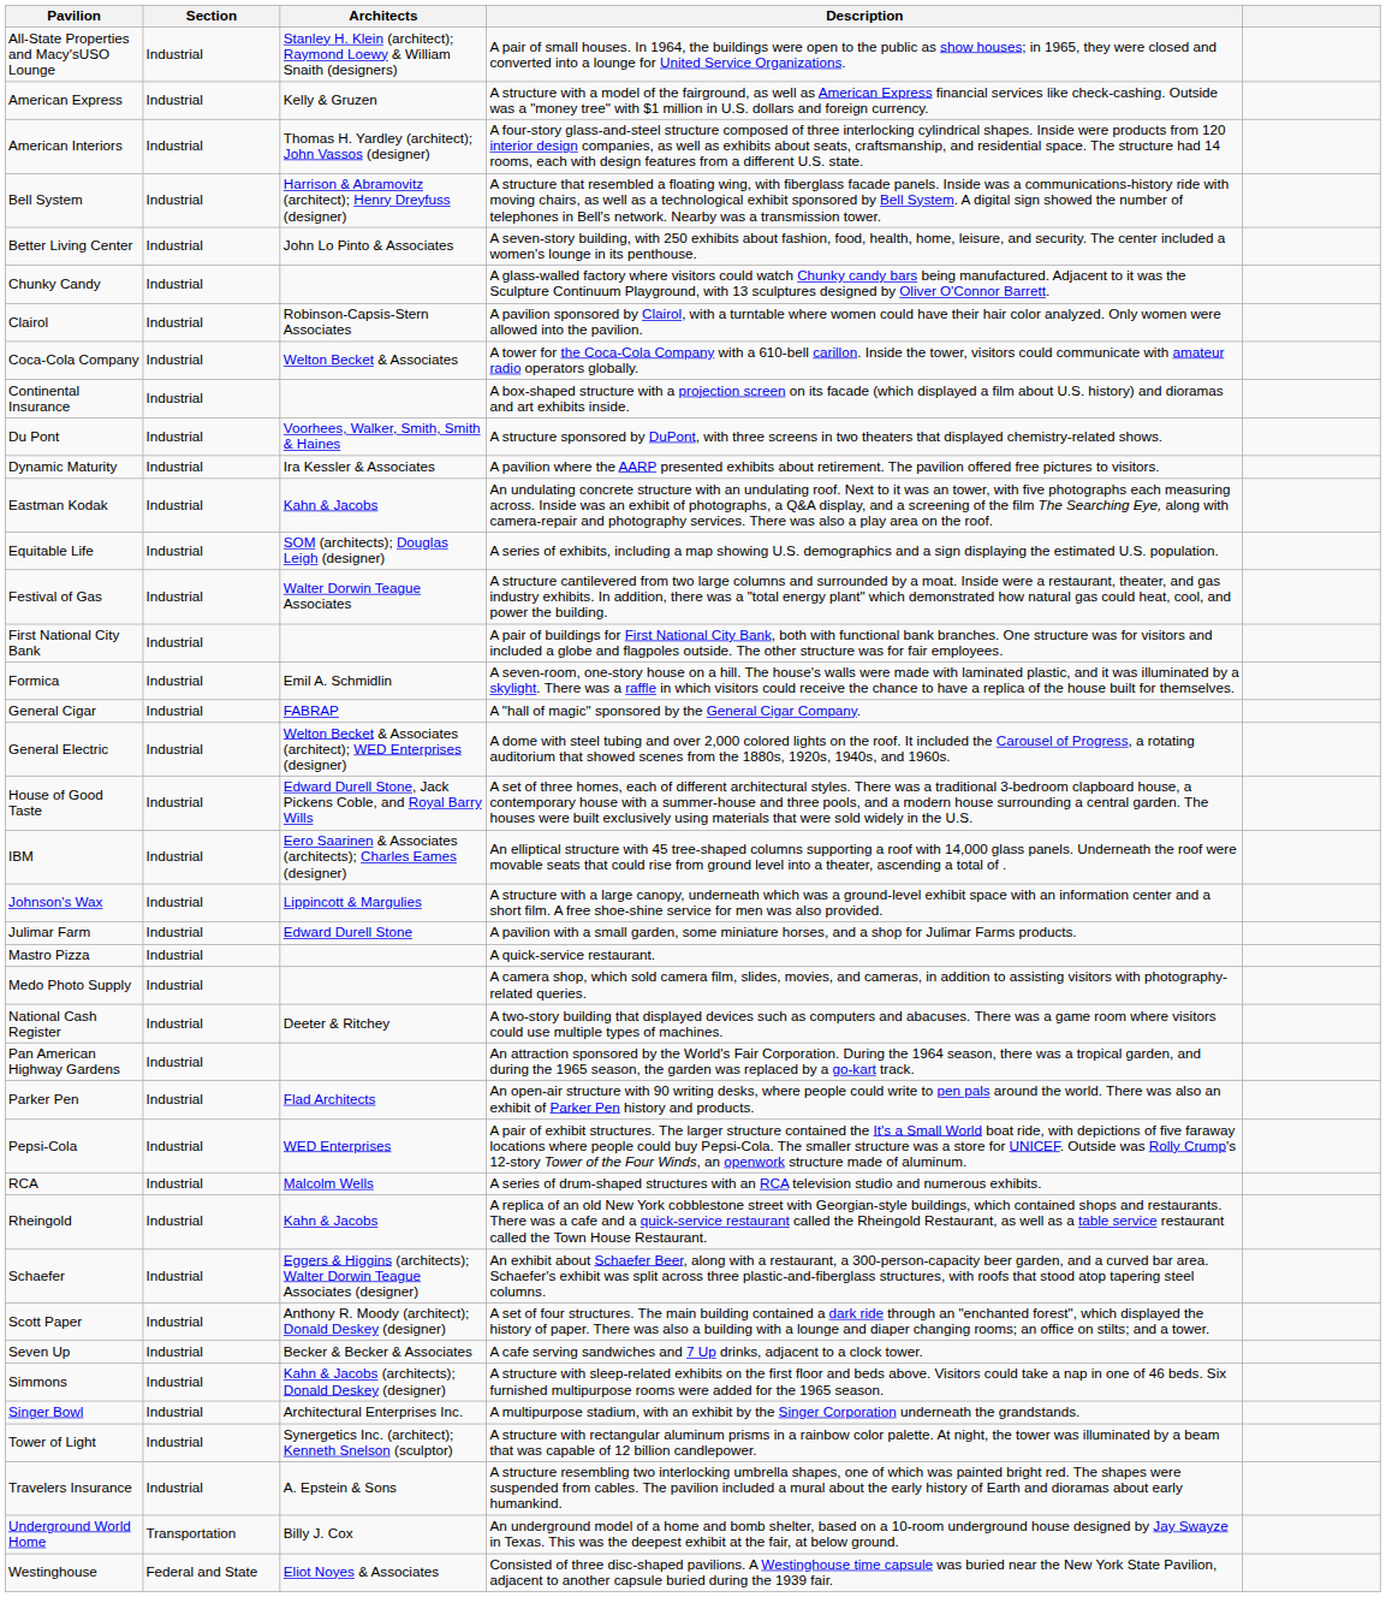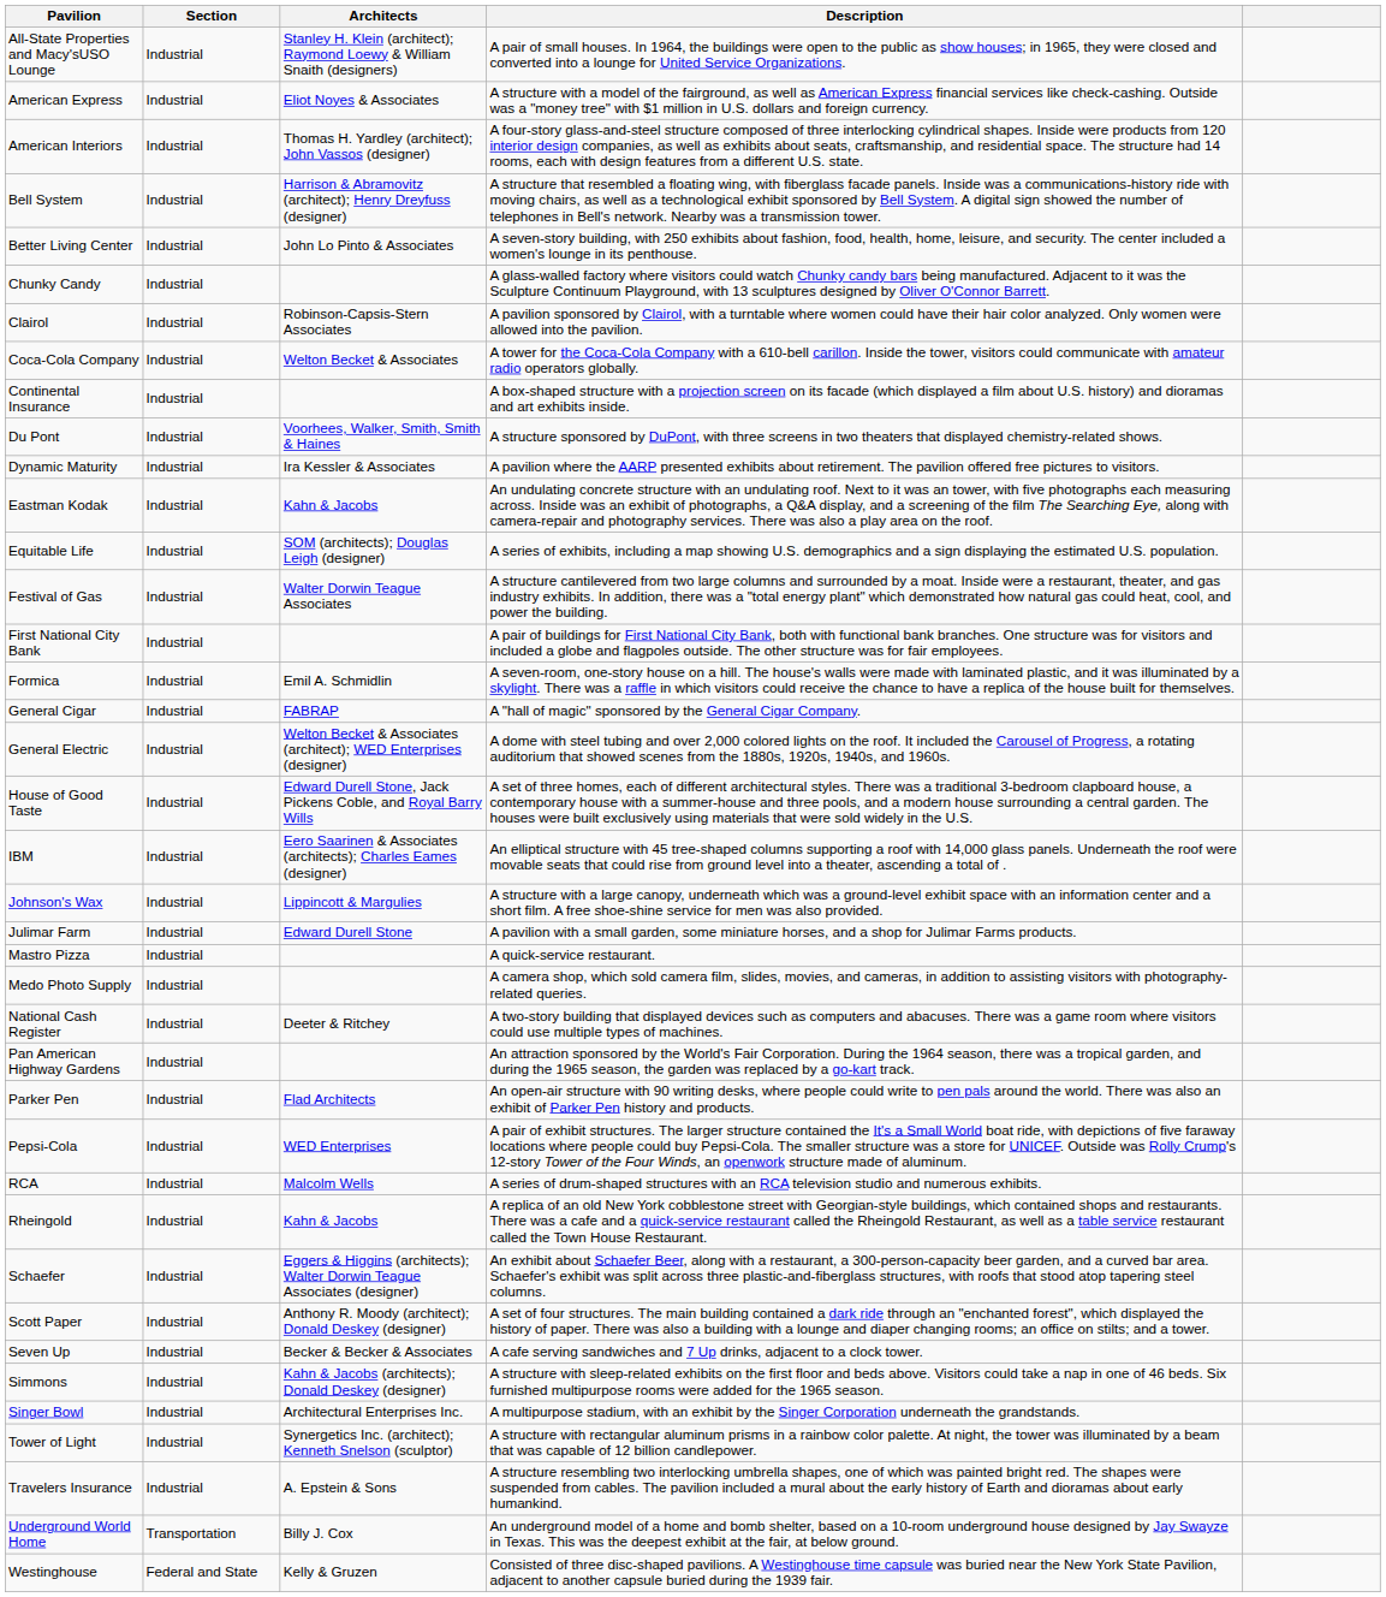American Express | Architects: Kelly & Gruzen -> Eliot Noyes & Associates
Westinghouse | Architects: Eliot Noyes & Associates -> Kelly & Gruzen
